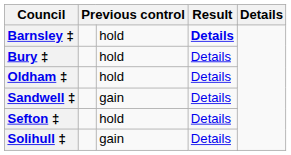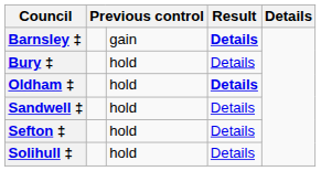Barnsley ‡ | column 3: hold -> gain
Oldham ‡ | column 4: normal -> bold
Sandwell ‡ | column 3: gain -> hold
Solihull ‡ | column 3: gain -> hold
